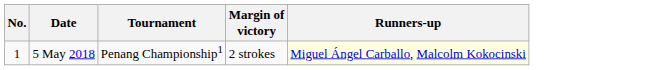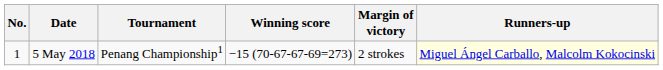+ column: Winning score | −15 (70-67-67-69=273)
